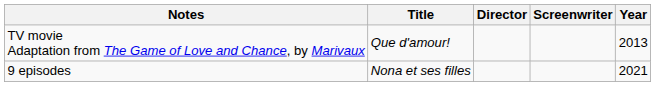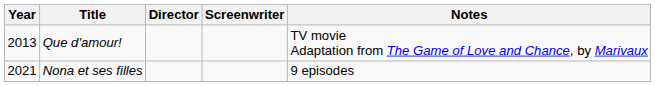columns swapped: Year <-> Notes
